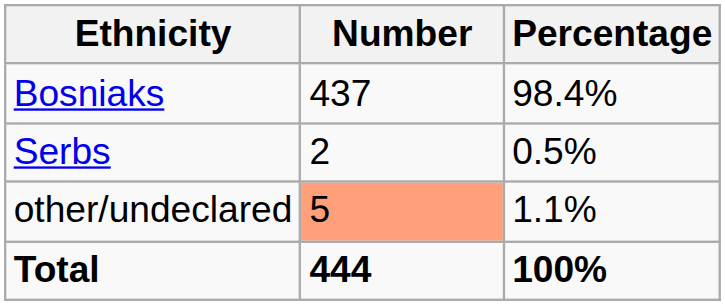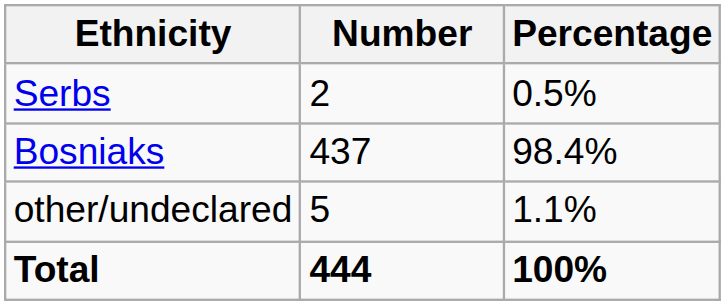rows swapped: Bosniaks <-> Serbs
other/undeclared | Number: lightsalmon background -> no background
